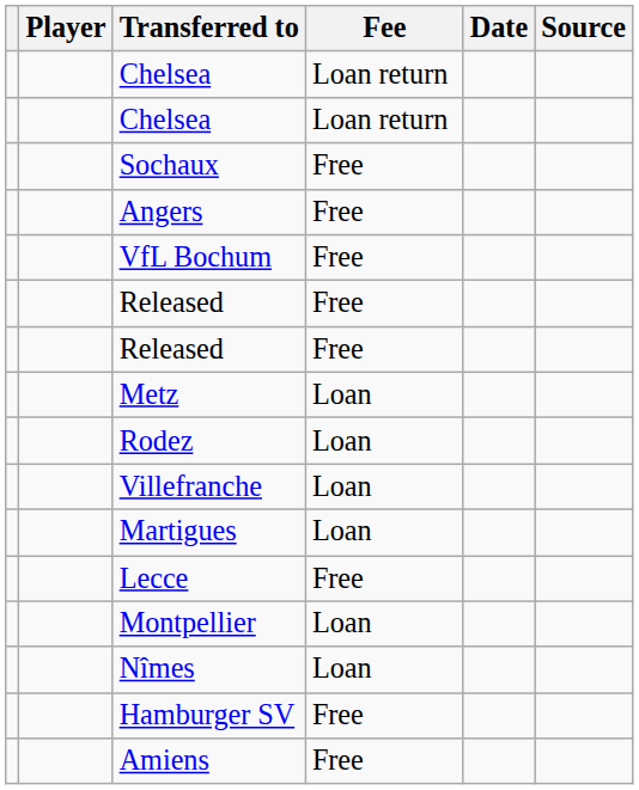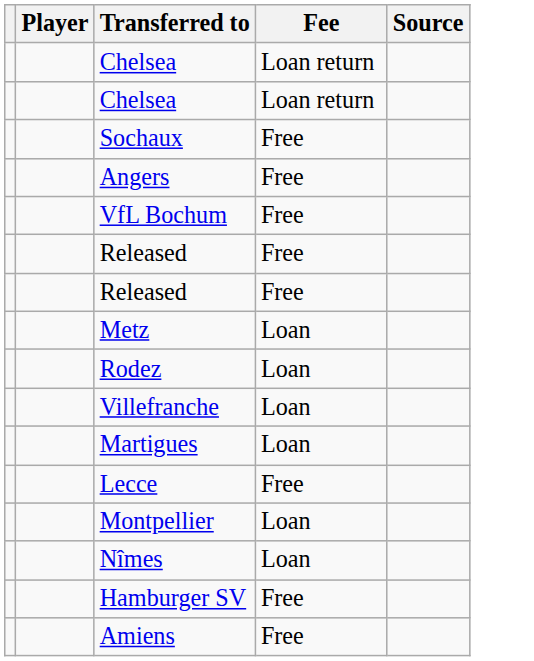- column: Date
